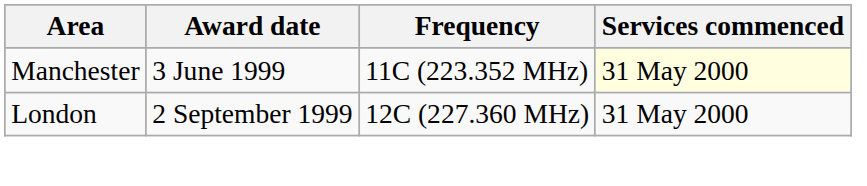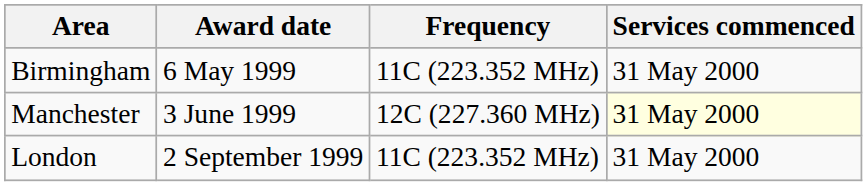+ row: Birmingham | 6 May 1999 | 11C (223.352 MHz) | 31 May 2000
Manchester | Frequency: 11C (223.352 MHz) -> 12C (227.360 MHz)
London | Frequency: 12C (227.360 MHz) -> 11C (223.352 MHz)
